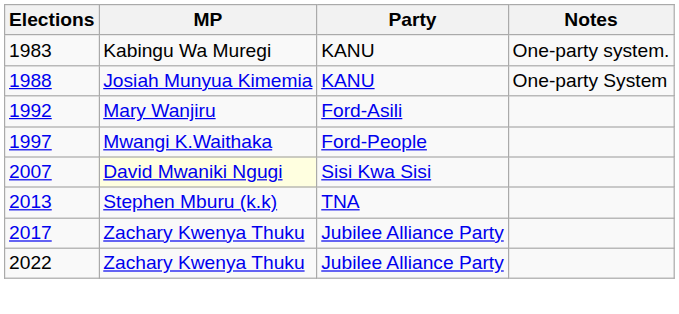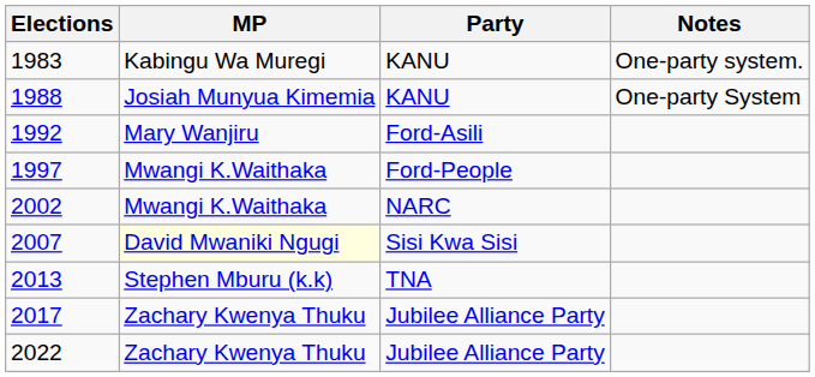+ row: 2002 | Mwangi K.Waithaka | NARC
